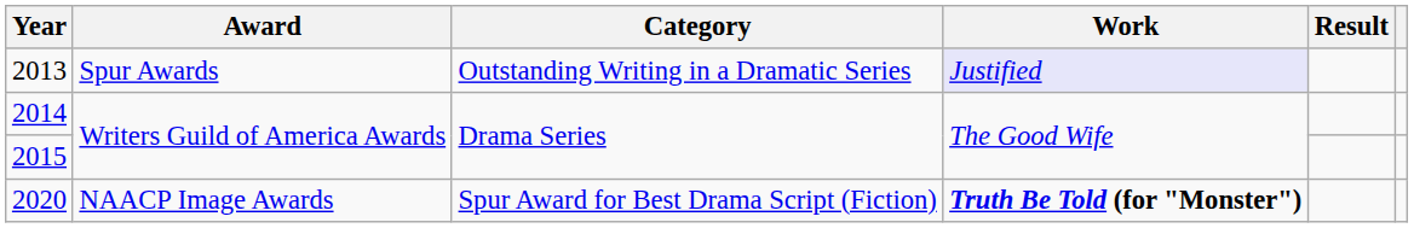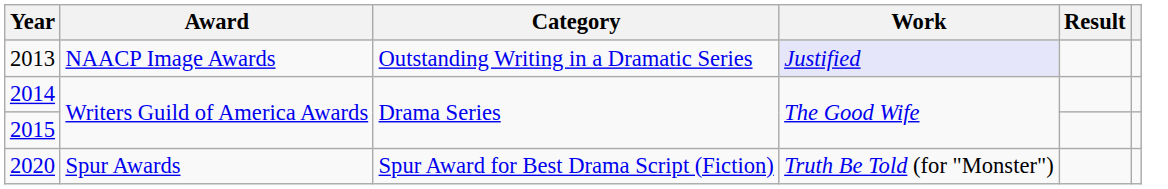2013 | Award: Spur Awards -> NAACP Image Awards
2020 | Award: NAACP Image Awards -> Spur Awards
2020 | Work: bold -> normal
